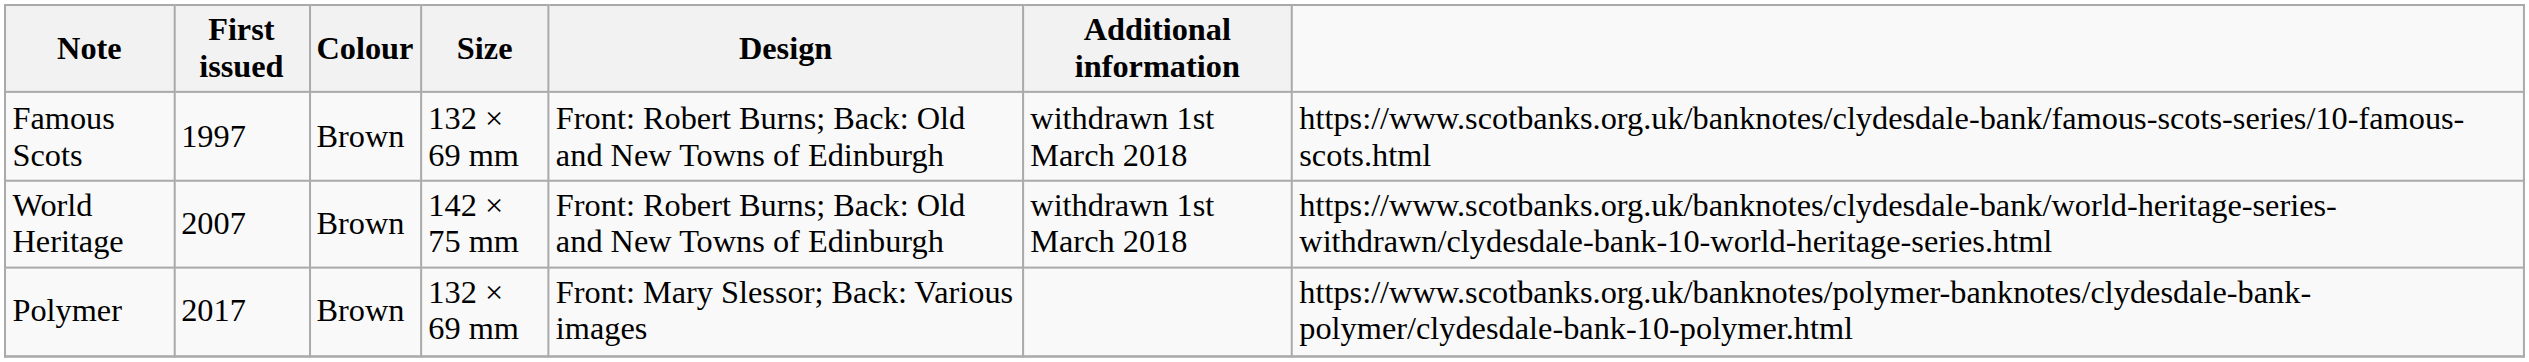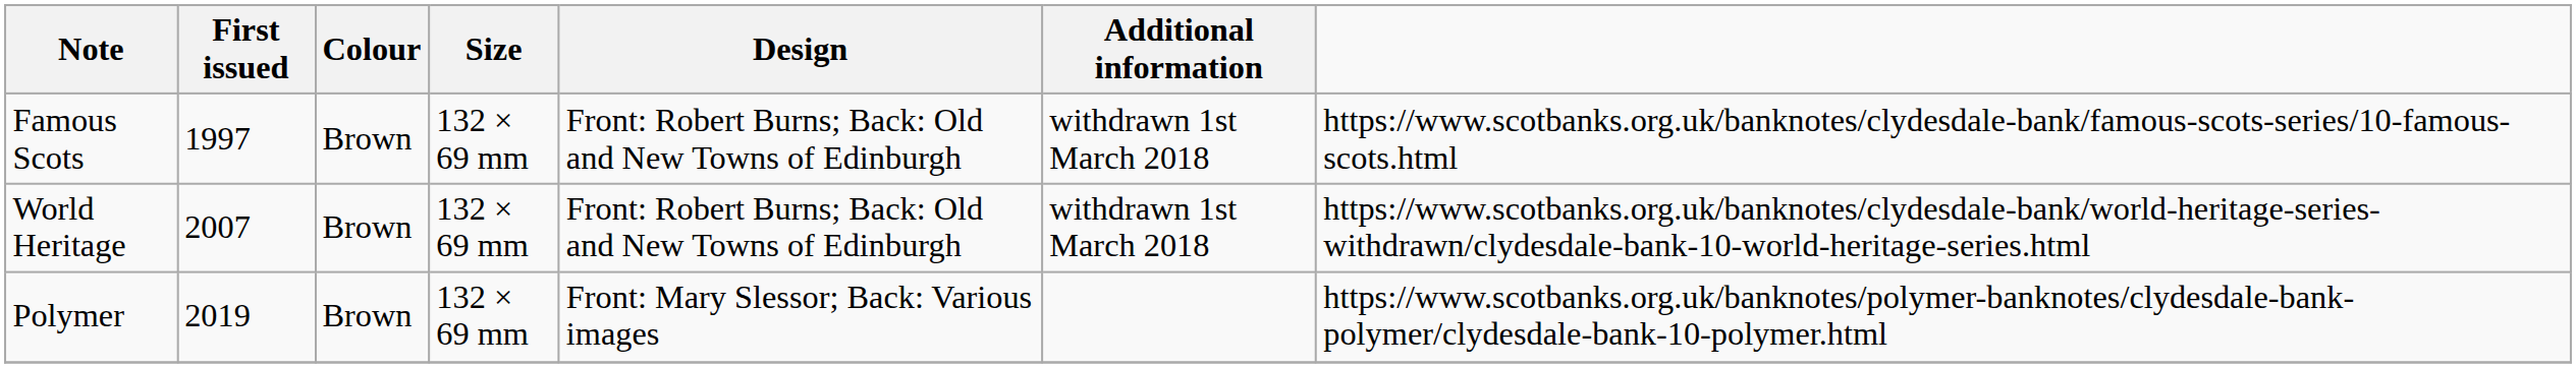World Heritage | Size: 142 × 75 mm -> 132 × 69 mm
Polymer | First issued: 2017 -> 2019
